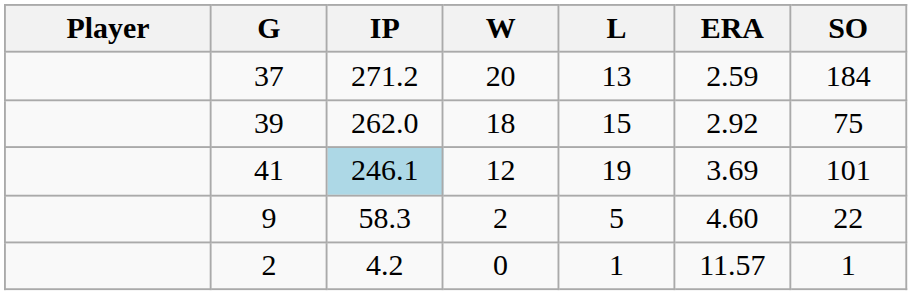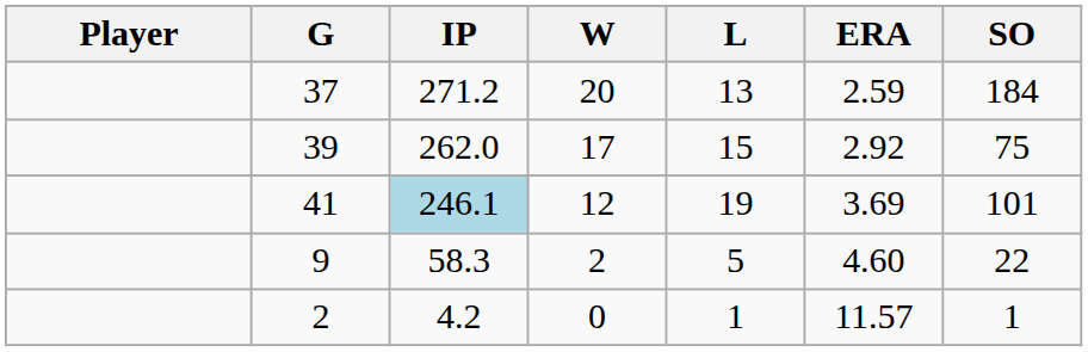39 | W: 18 -> 17
